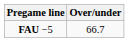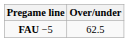FAU −5 | Over/under: 66.7 -> 62.5
